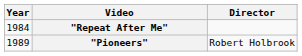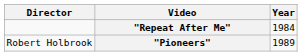columns swapped: Year <-> Director
